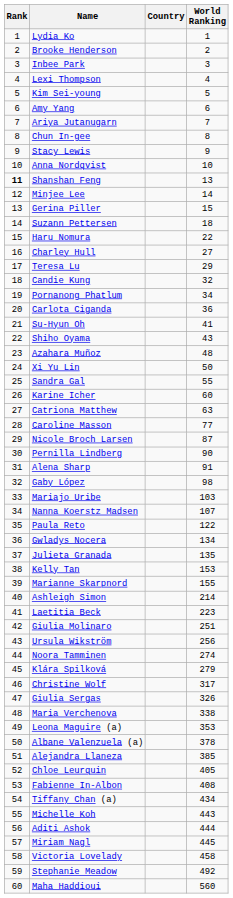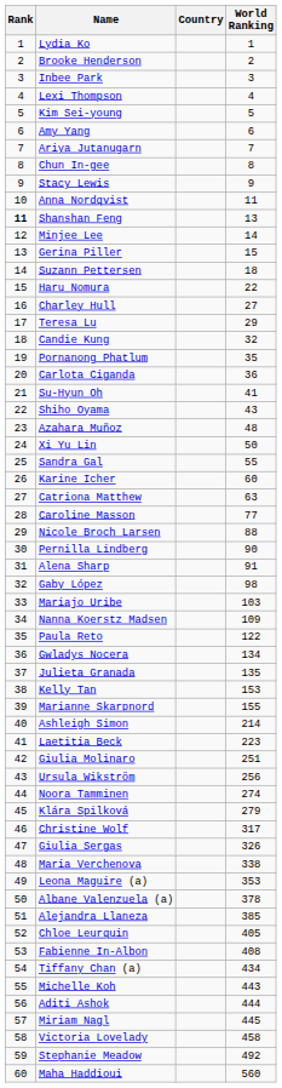Anna Nordqvist | World Ranking: 10 -> 11
Pornanong Phatlum | World Ranking: 34 -> 35
Nicole Broch Larsen | World Ranking: 87 -> 88
Nanna Koerstz Madsen | World Ranking: 107 -> 109
